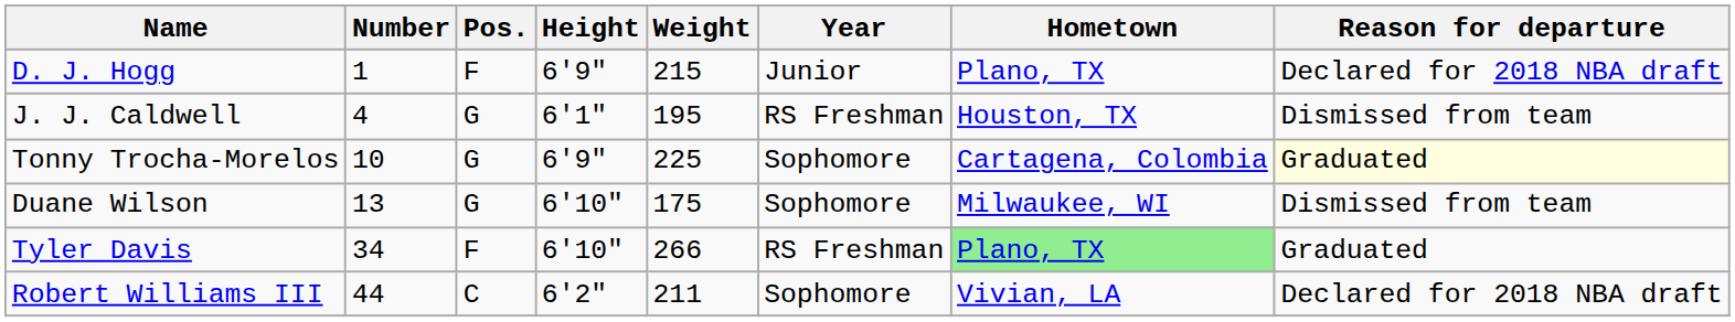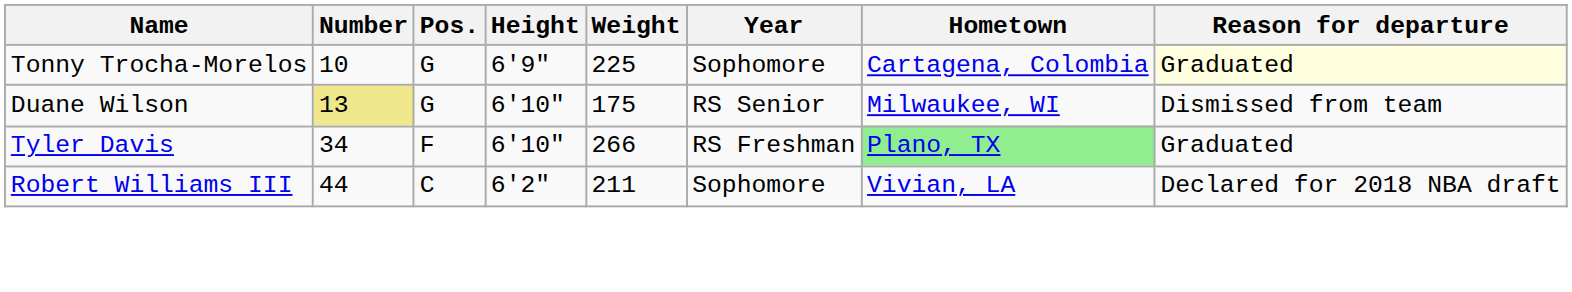- row: D. J. Hogg | 1 | F | 6'9" | 215 | Junior | Plano, TX | Declared for 2018 NBA draft
- row: J. J. Caldwell | 4 | G | 6'1" | 195 | RS Freshman | Houston, TX | Dismissed from team
Duane Wilson | Number: no background -> khaki background
Duane Wilson | Year: Sophomore -> RS Senior
